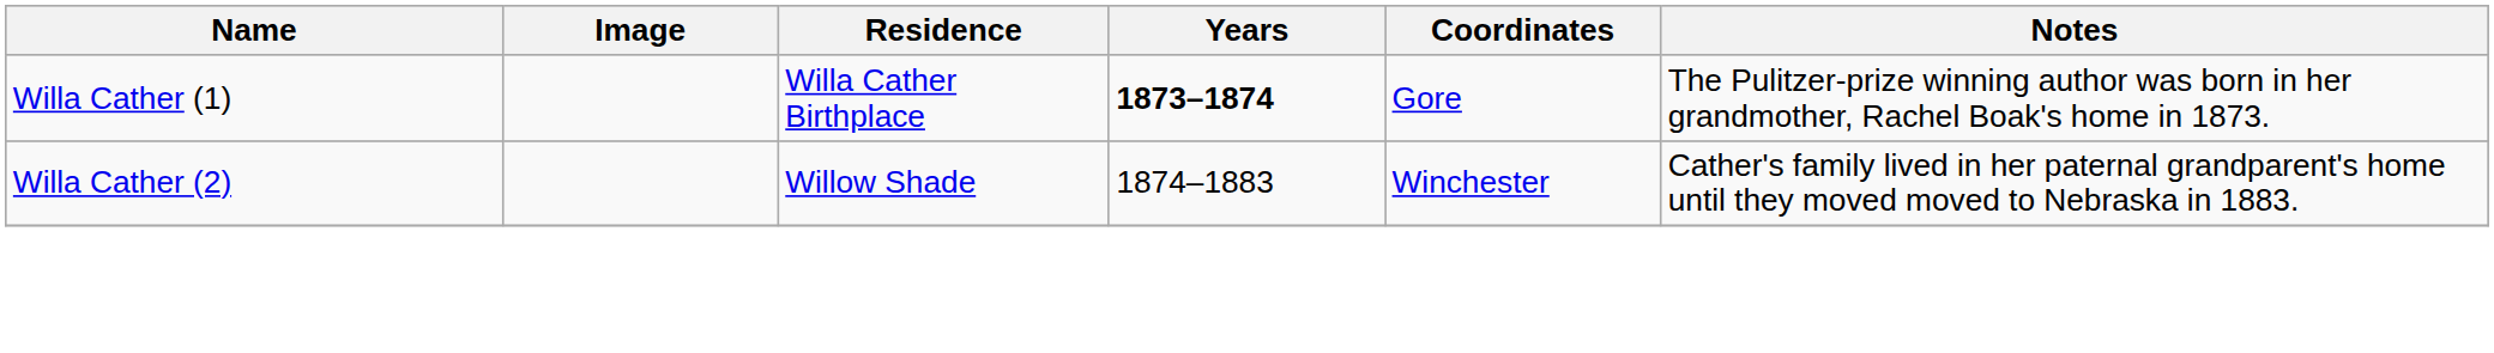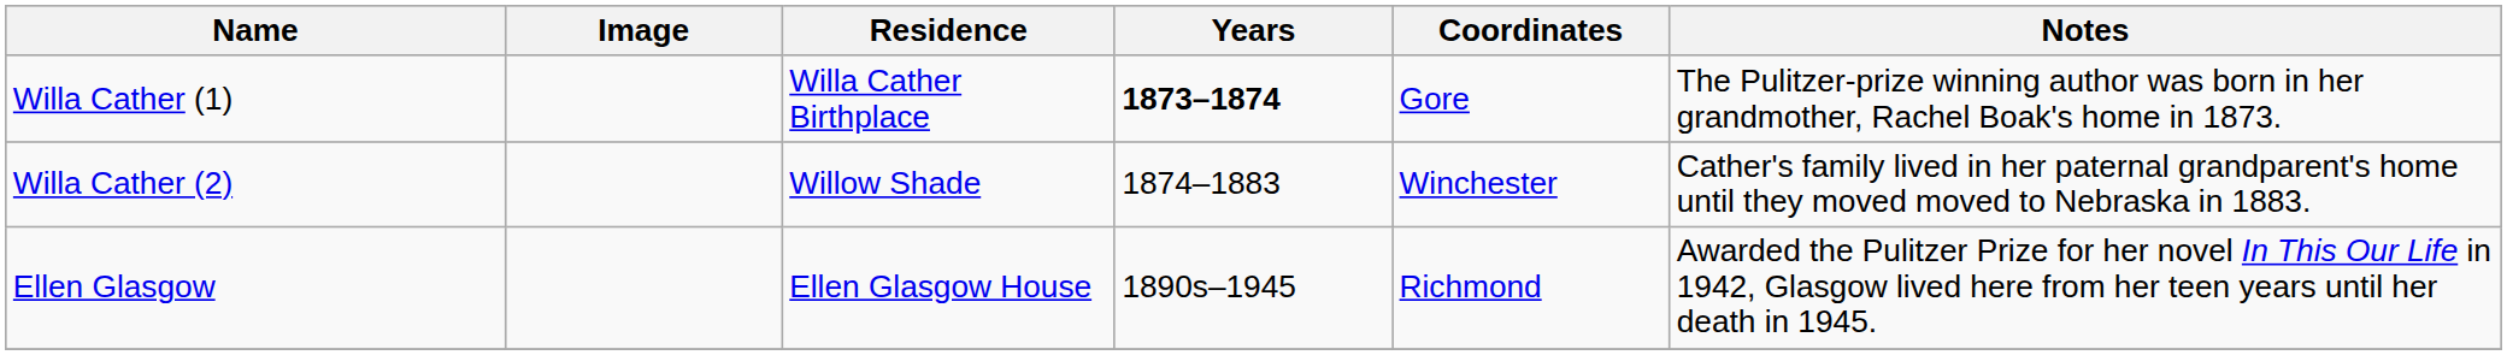+ row: Ellen Glasgow | Ellen Glasgow House | 1890s–1945 | Richmond | Awarded the Pulitzer Prize for her novel In This Our Life in 1942, Glasgow lived here from her teen years until her death in 1945.
